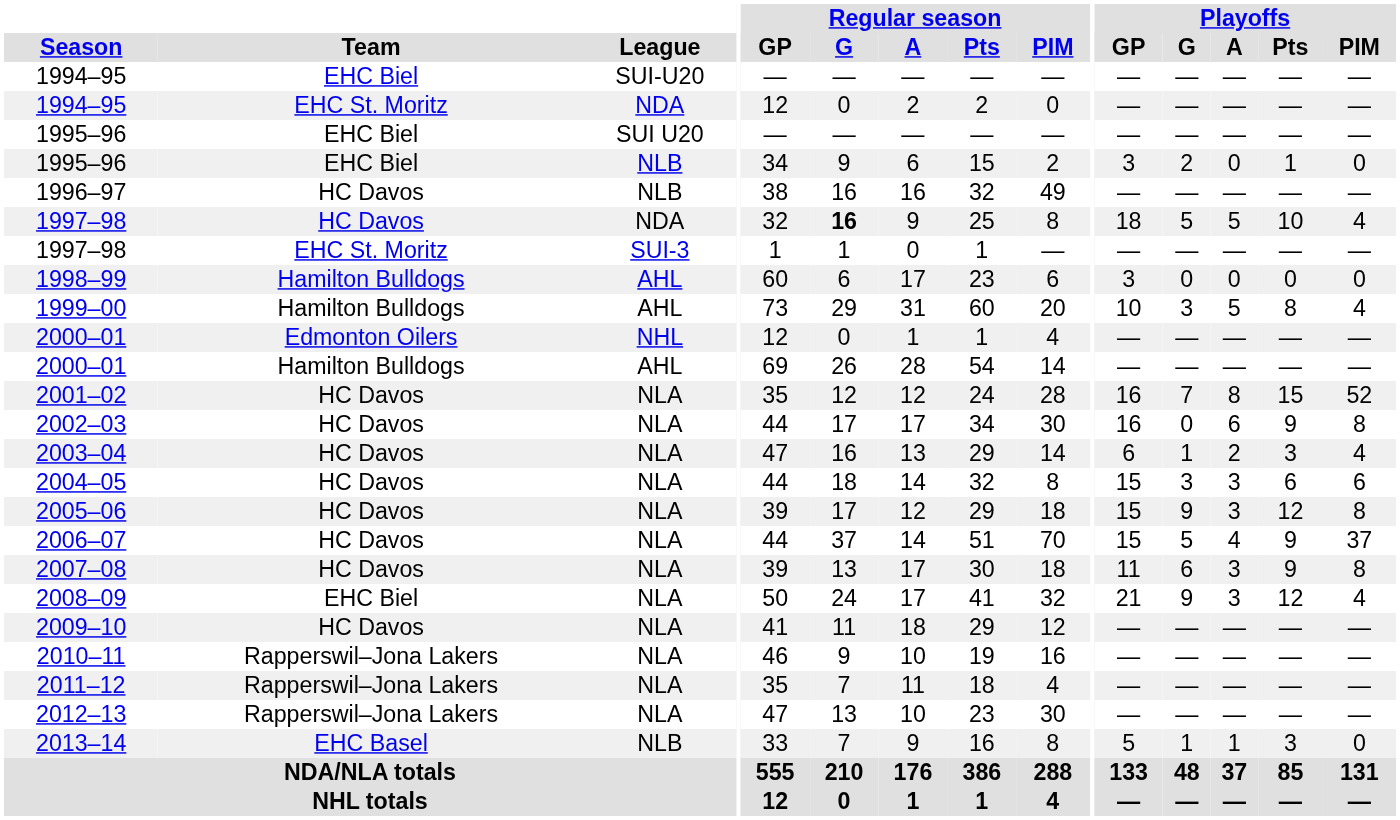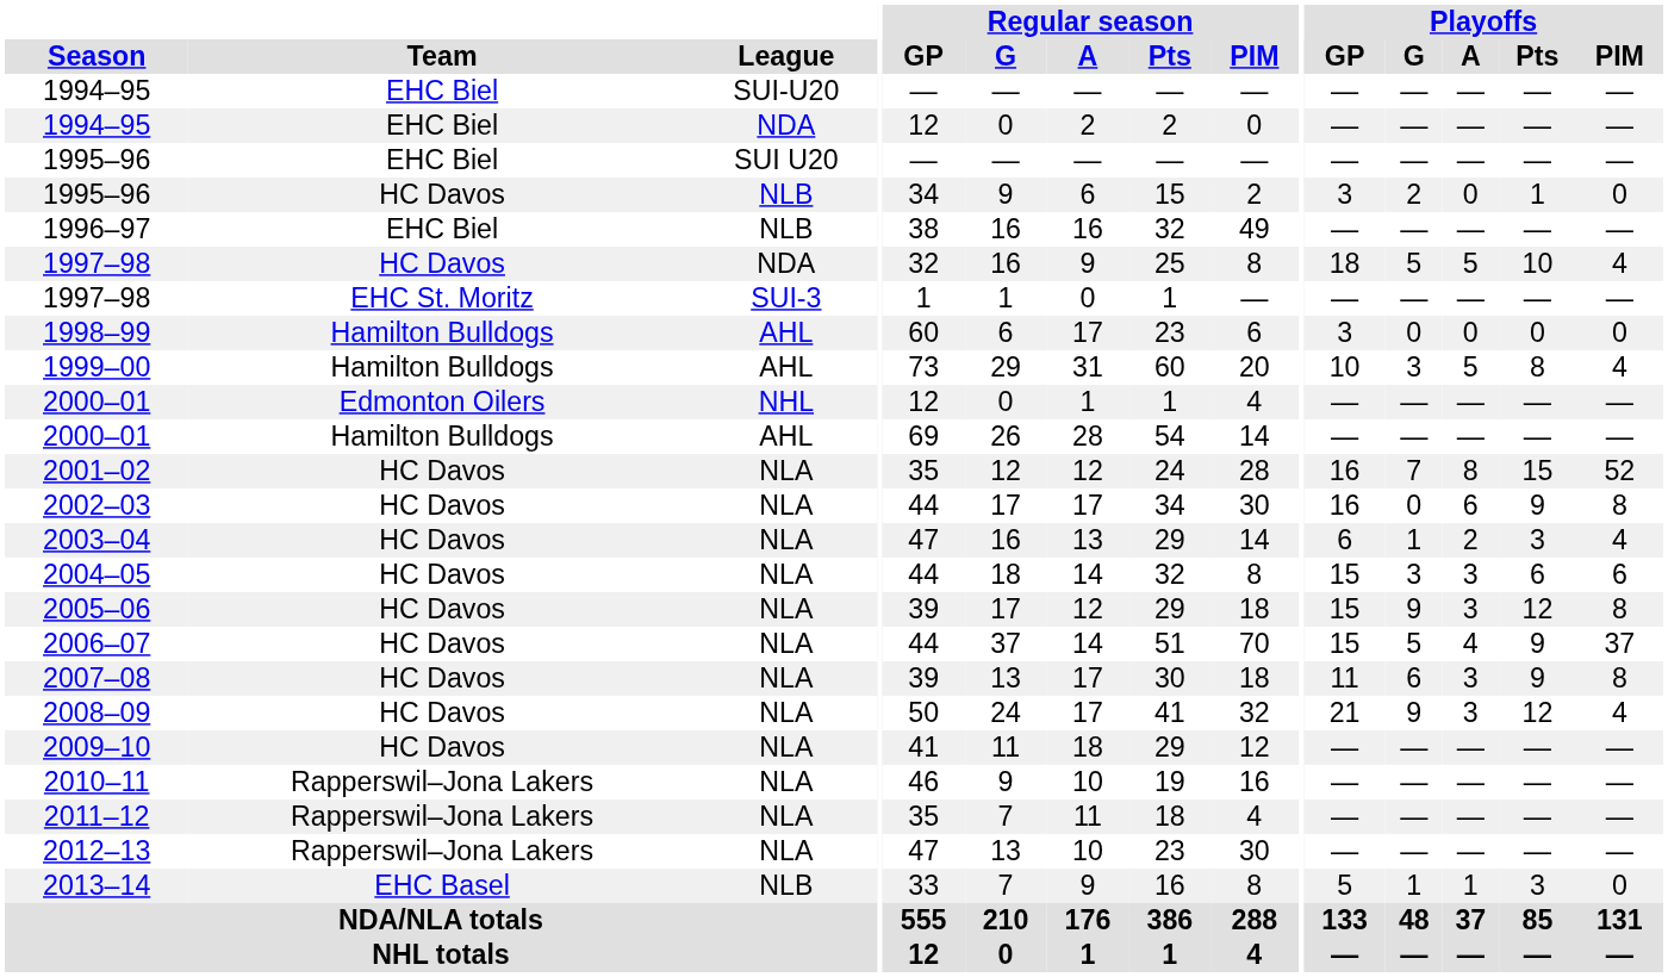1994–95 / NDA | Team: EHC St. Moritz -> EHC Biel
1995–96 / NLB | Team: EHC Biel -> HC Davos
1996–97 | Team: HC Davos -> EHC Biel
1997–98 / NDA | Regular season / G: bold -> normal
2008–09 | Team: EHC Biel -> HC Davos
